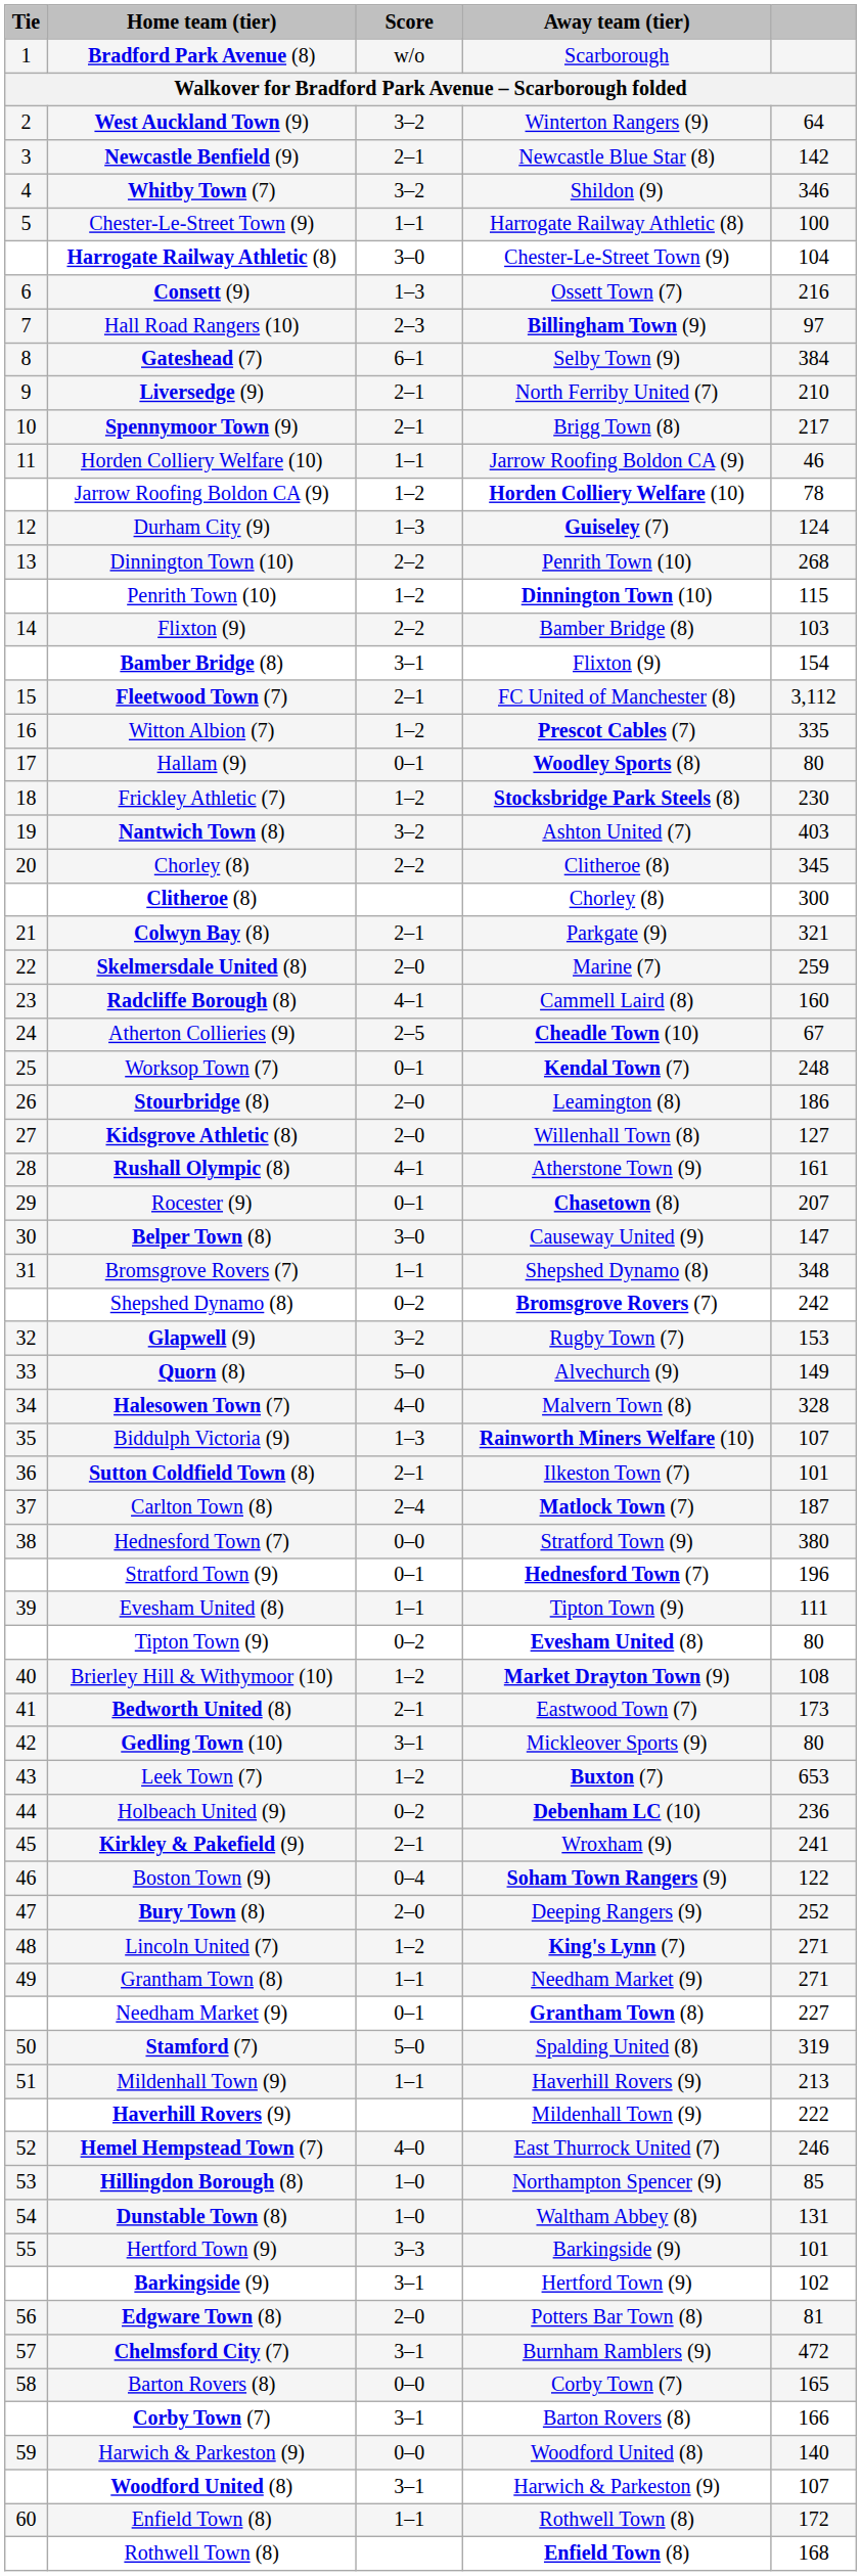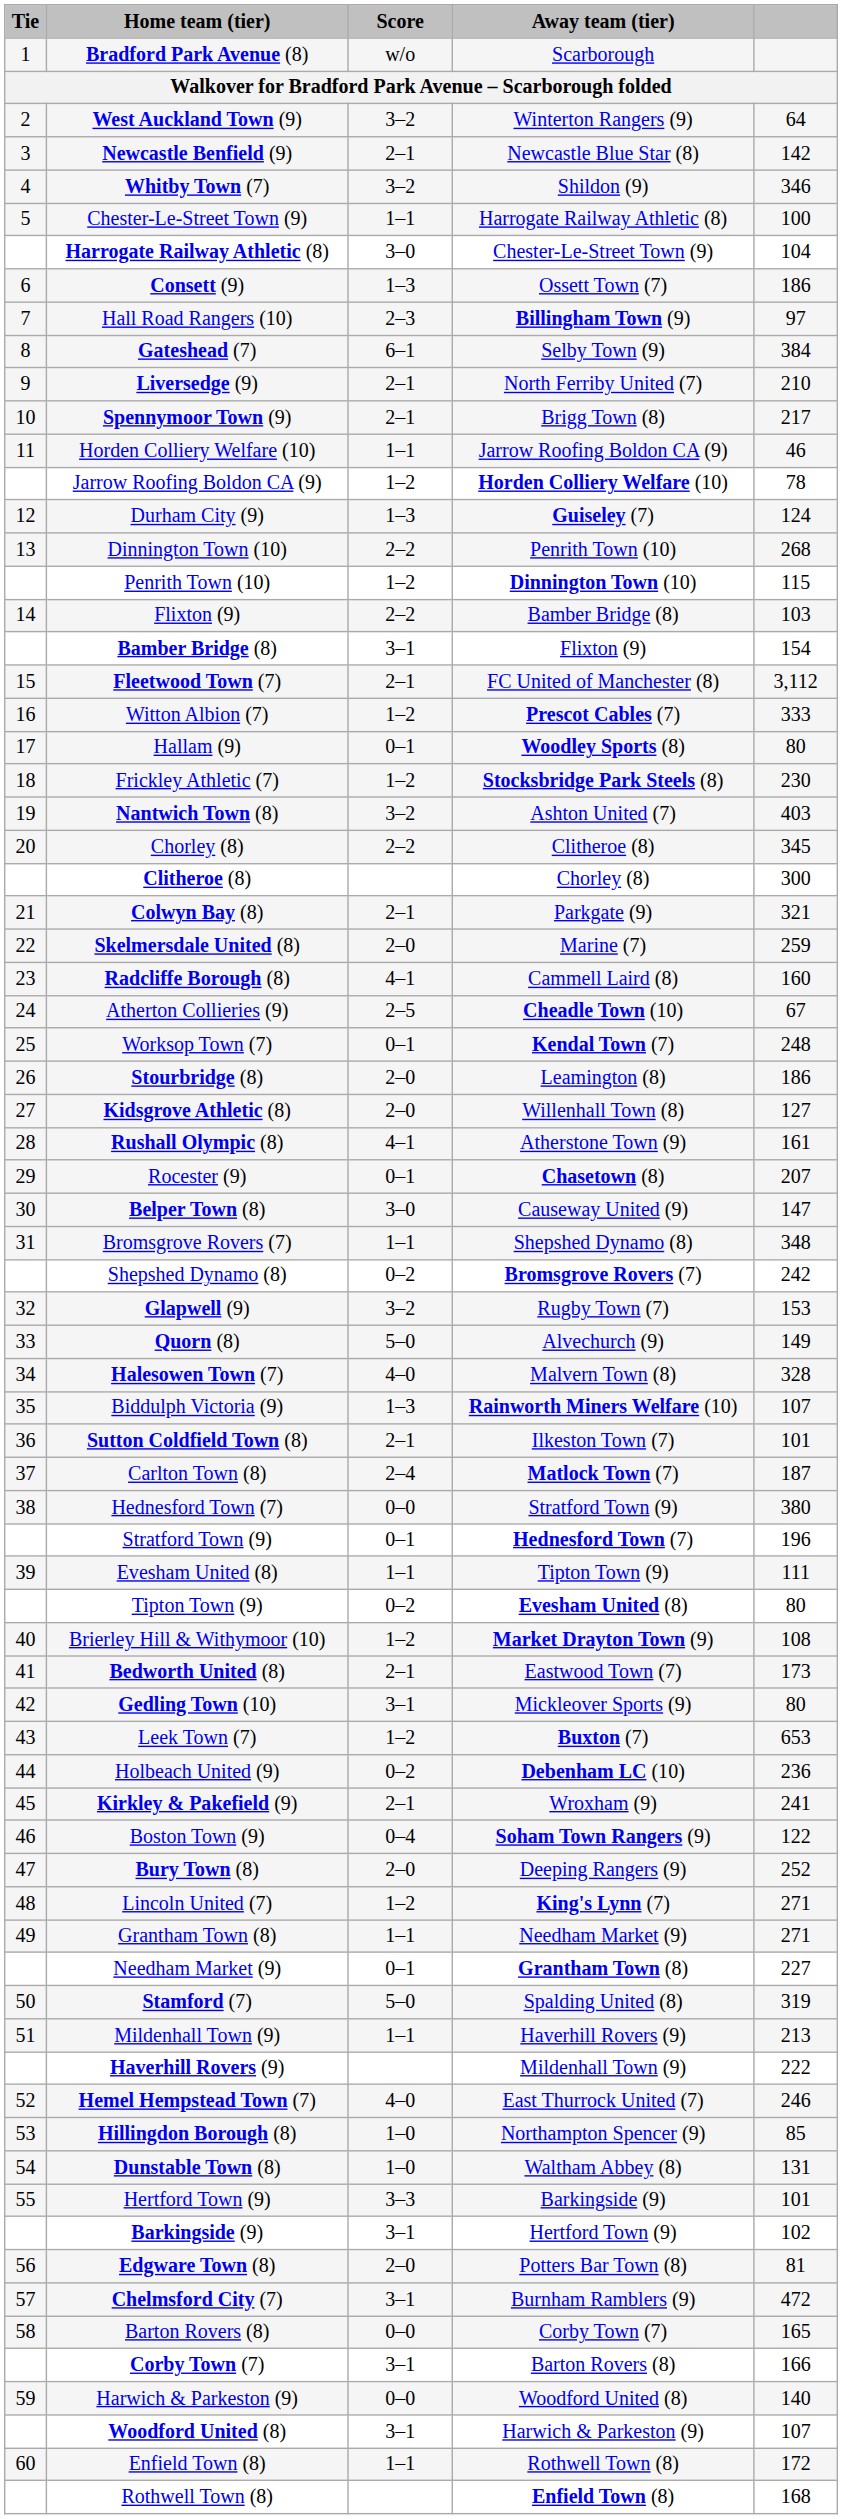Consett (9) | column 5: 216 -> 186
Witton Albion (7) | column 5: 335 -> 333
